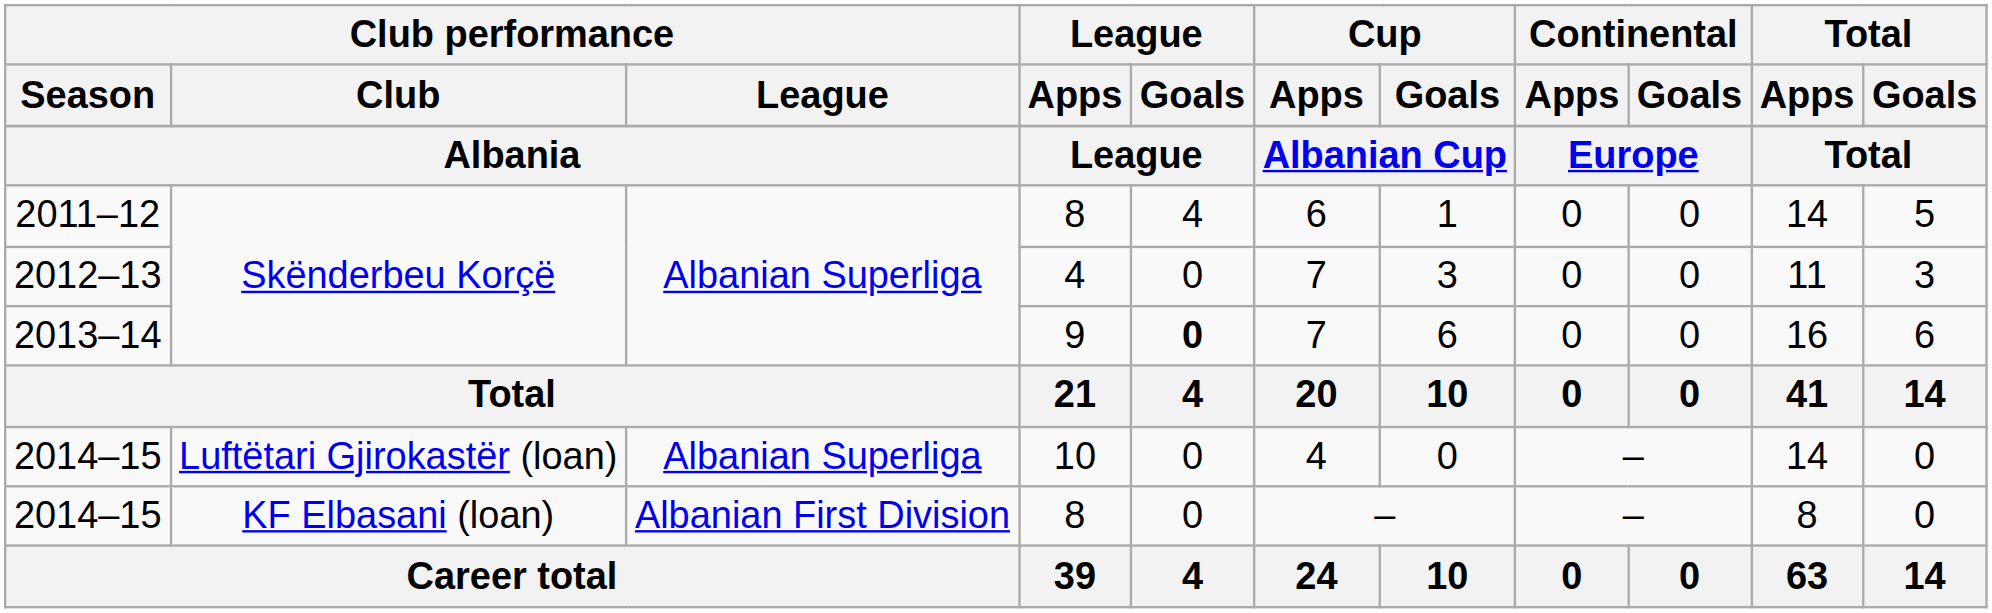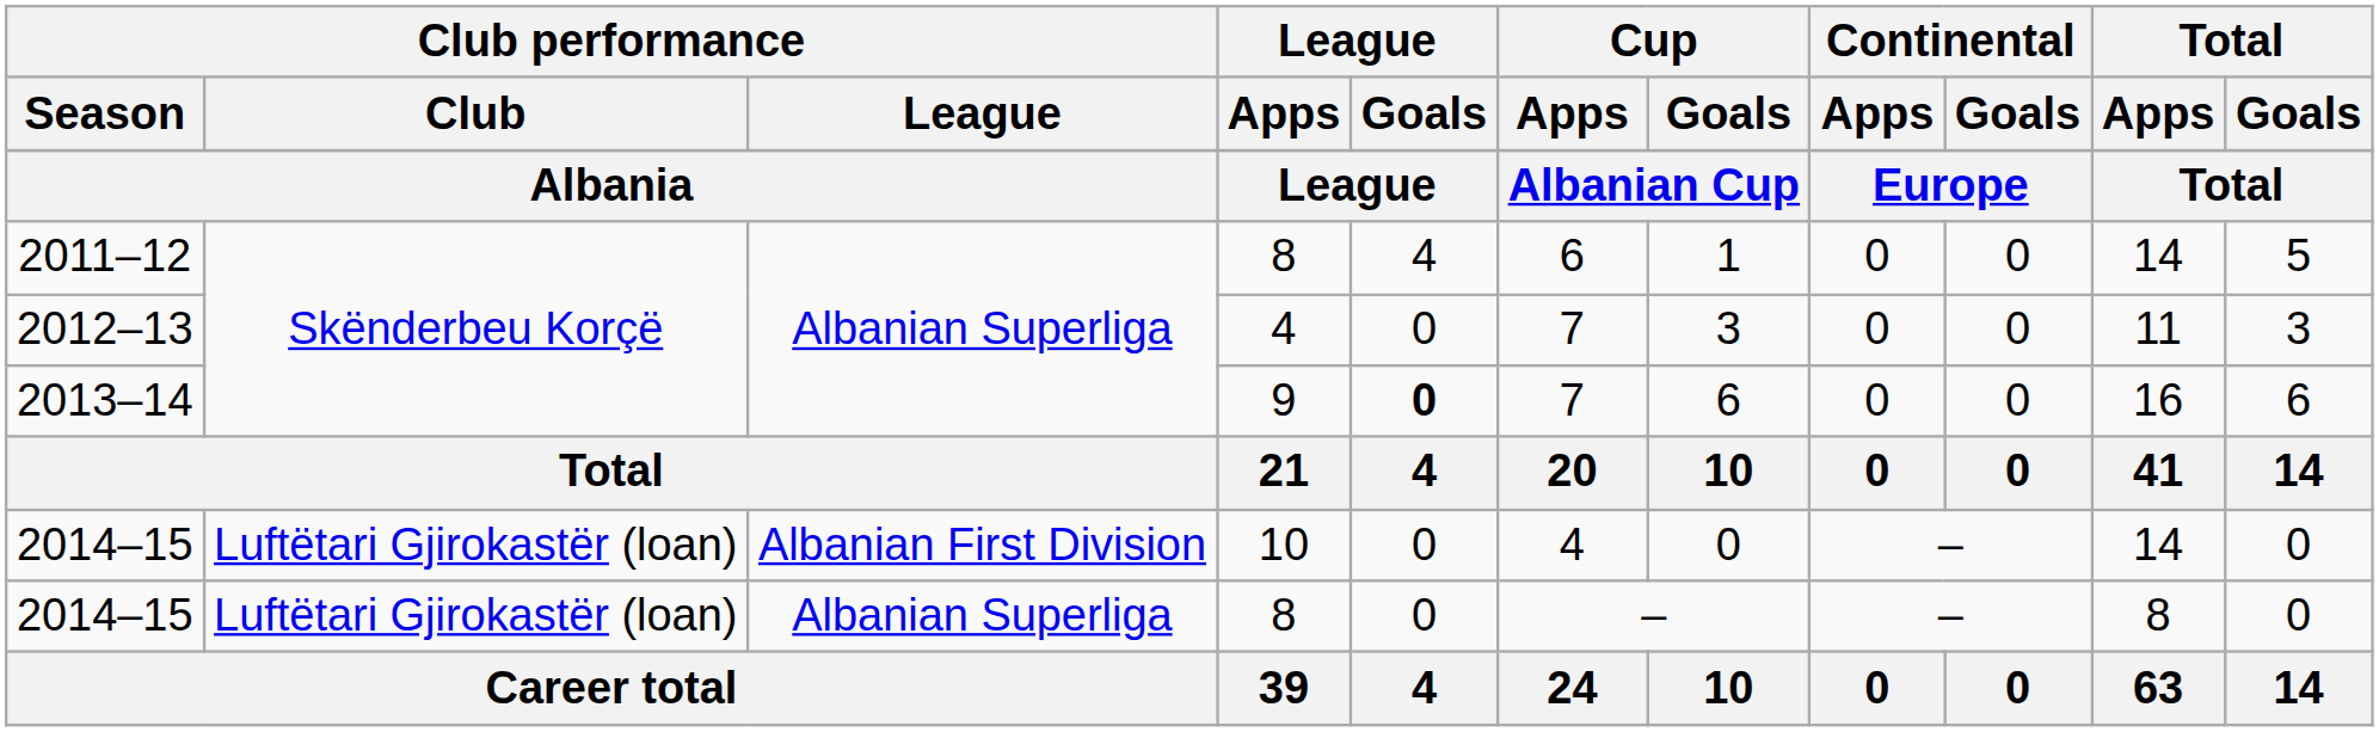2014–15 / 10 | Club performance / League: Albanian Superliga -> Albanian First Division
2014–15 / 8 | Club performance / Club: KF Elbasani (loan) -> Luftëtari Gjirokastër (loan)
2014–15 / 8 | Club performance / League: Albanian First Division -> Albanian Superliga
